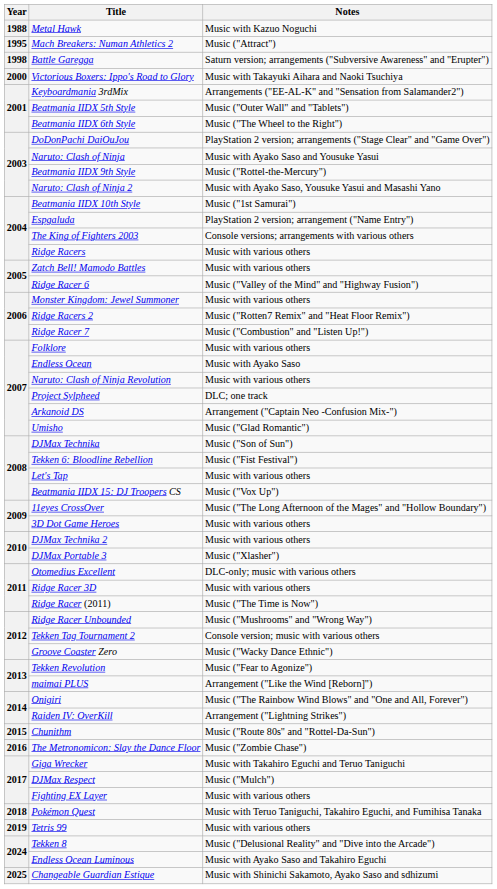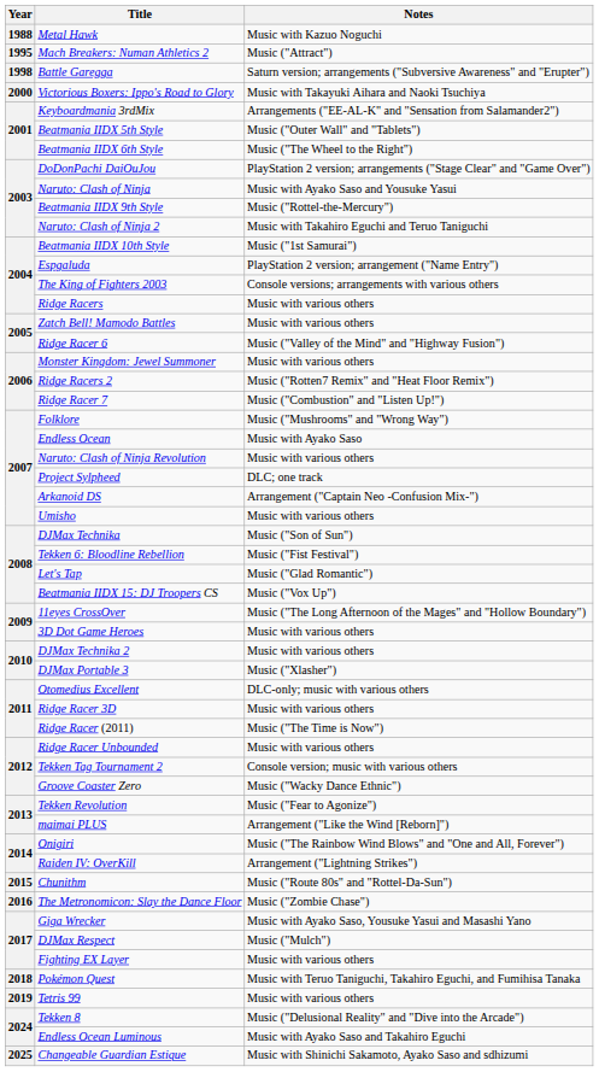Naruto: Clash of Ninja 2 | Notes: Music with Ayako Saso, Yousuke Yasui and Masashi Yano -> Music with Takahiro Eguchi and Teruo Taniguchi
Folklore | Notes: Music with various others -> Music ("Mushrooms" and "Wrong Way")
Umisho | Notes: Music ("Glad Romantic") -> Music with various others
Let's Tap | Notes: Music with various others -> Music ("Glad Romantic")
Ridge Racer Unbounded | Notes: Music ("Mushrooms" and "Wrong Way") -> Music with various others
Giga Wrecker | Notes: Music with Takahiro Eguchi and Teruo Taniguchi -> Music with Ayako Saso, Yousuke Yasui and Masashi Yano
